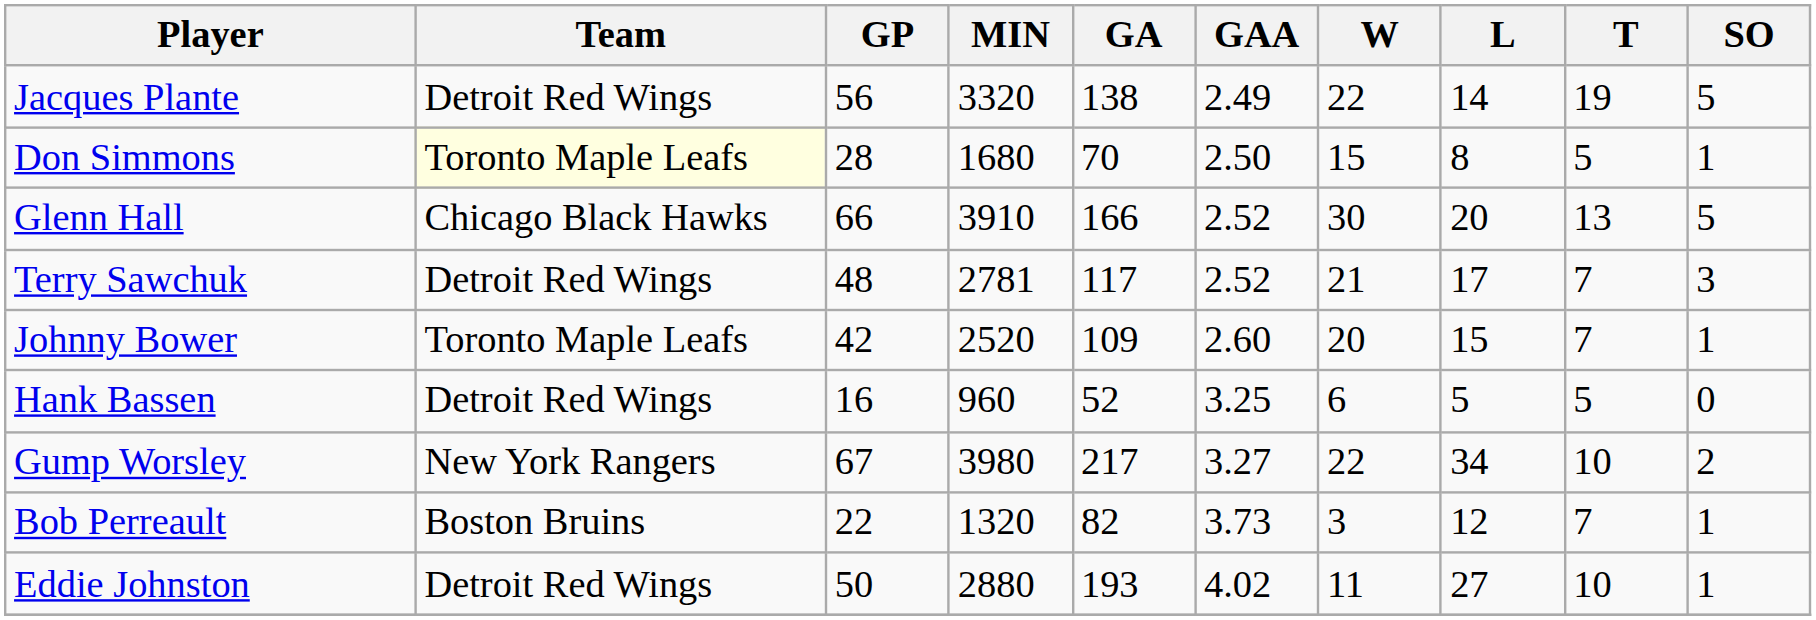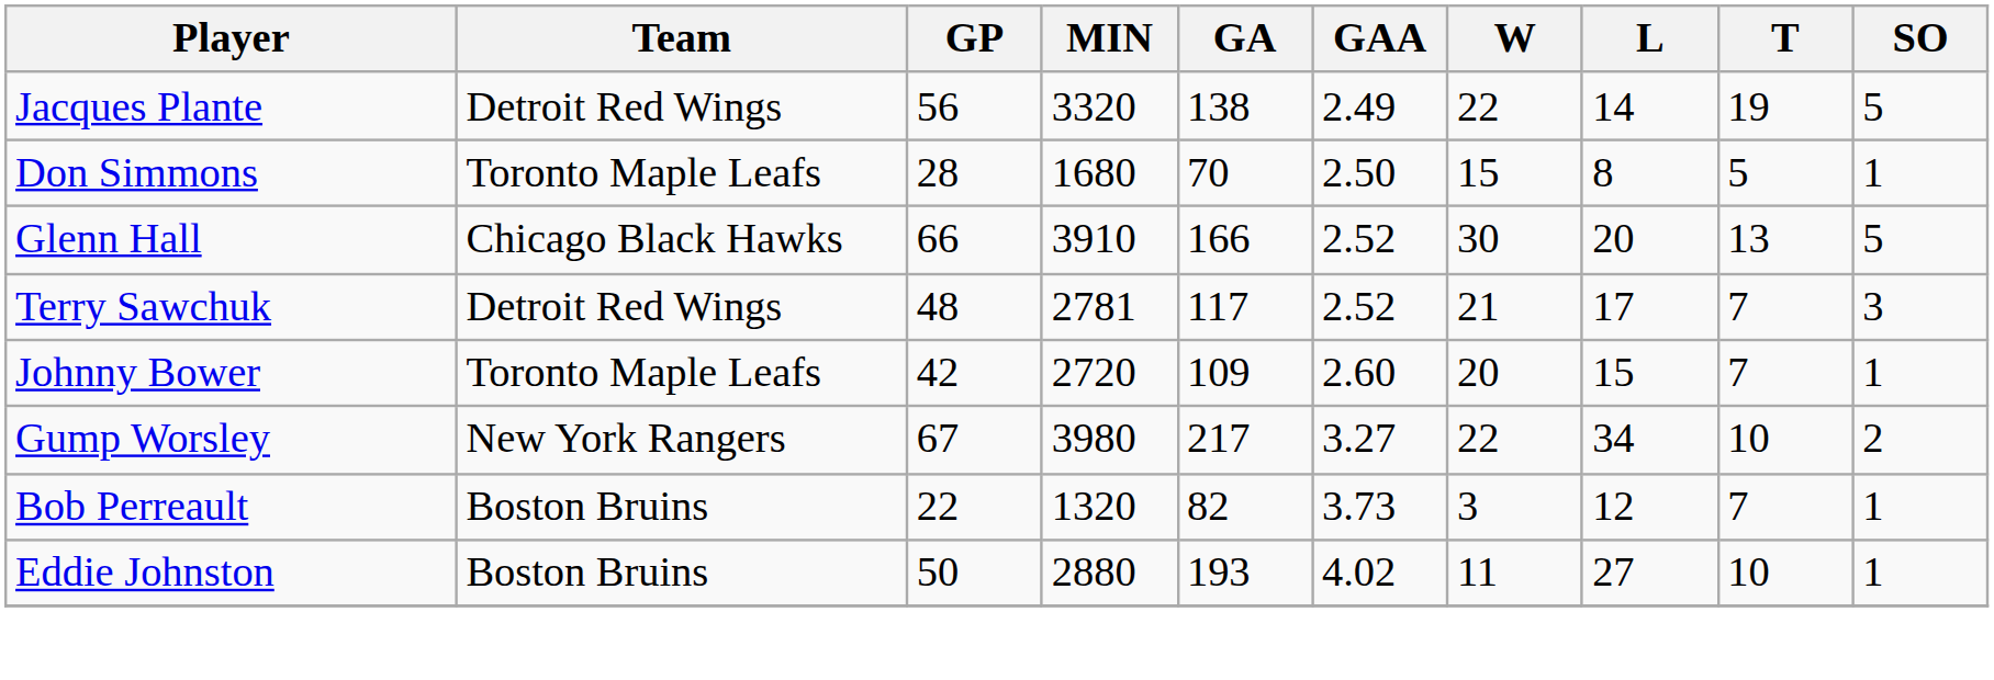Don Simmons | Team: lightyellow background -> no background
Johnny Bower | MIN: 2520 -> 2720
- row: Hank Bassen | Detroit Red Wings | 16 | 960 | 52 | 3.25 | 6 | 5 | 5 | 0
Eddie Johnston | Team: Detroit Red Wings -> Boston Bruins
